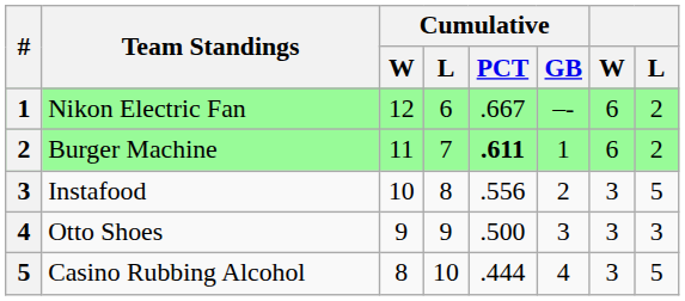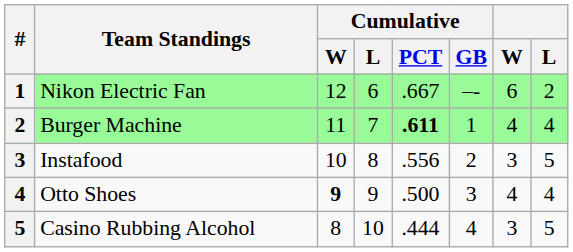Burger Machine | W: 6 -> 4
Burger Machine | L: 2 -> 4
Otto Shoes | Cumulative / W: normal -> bold
Otto Shoes | W: 3 -> 4
Otto Shoes | L: 3 -> 4
